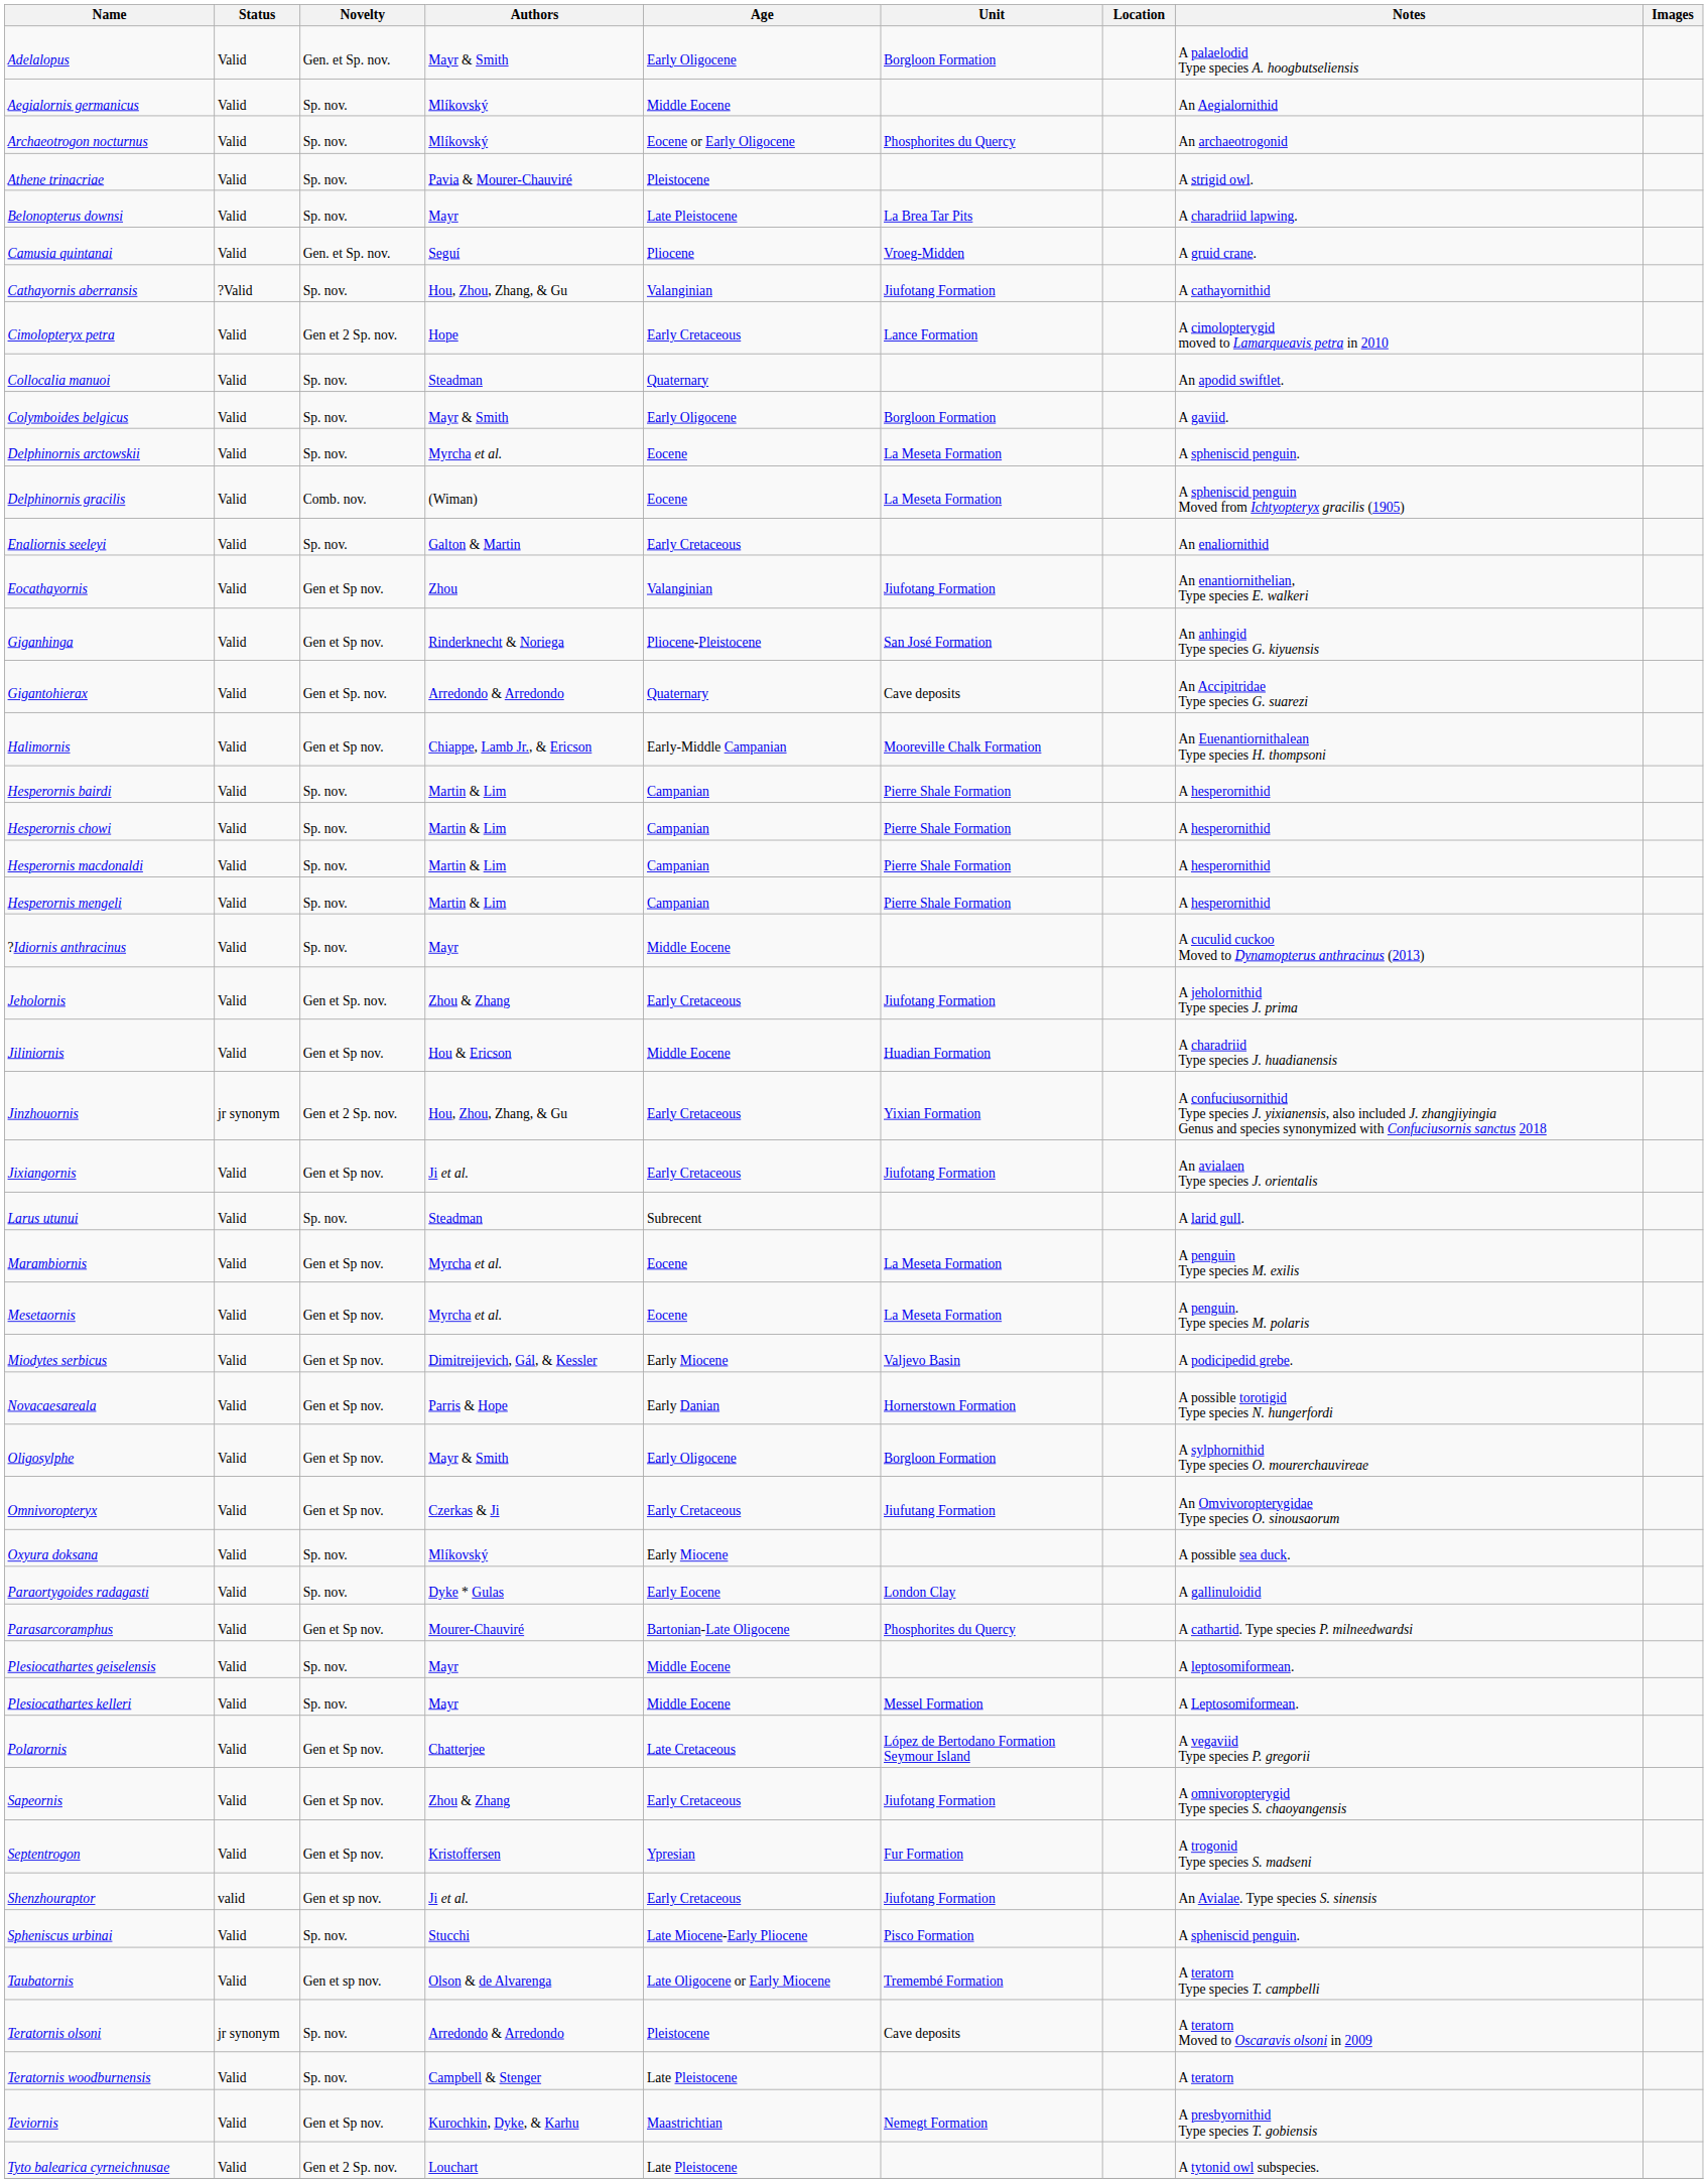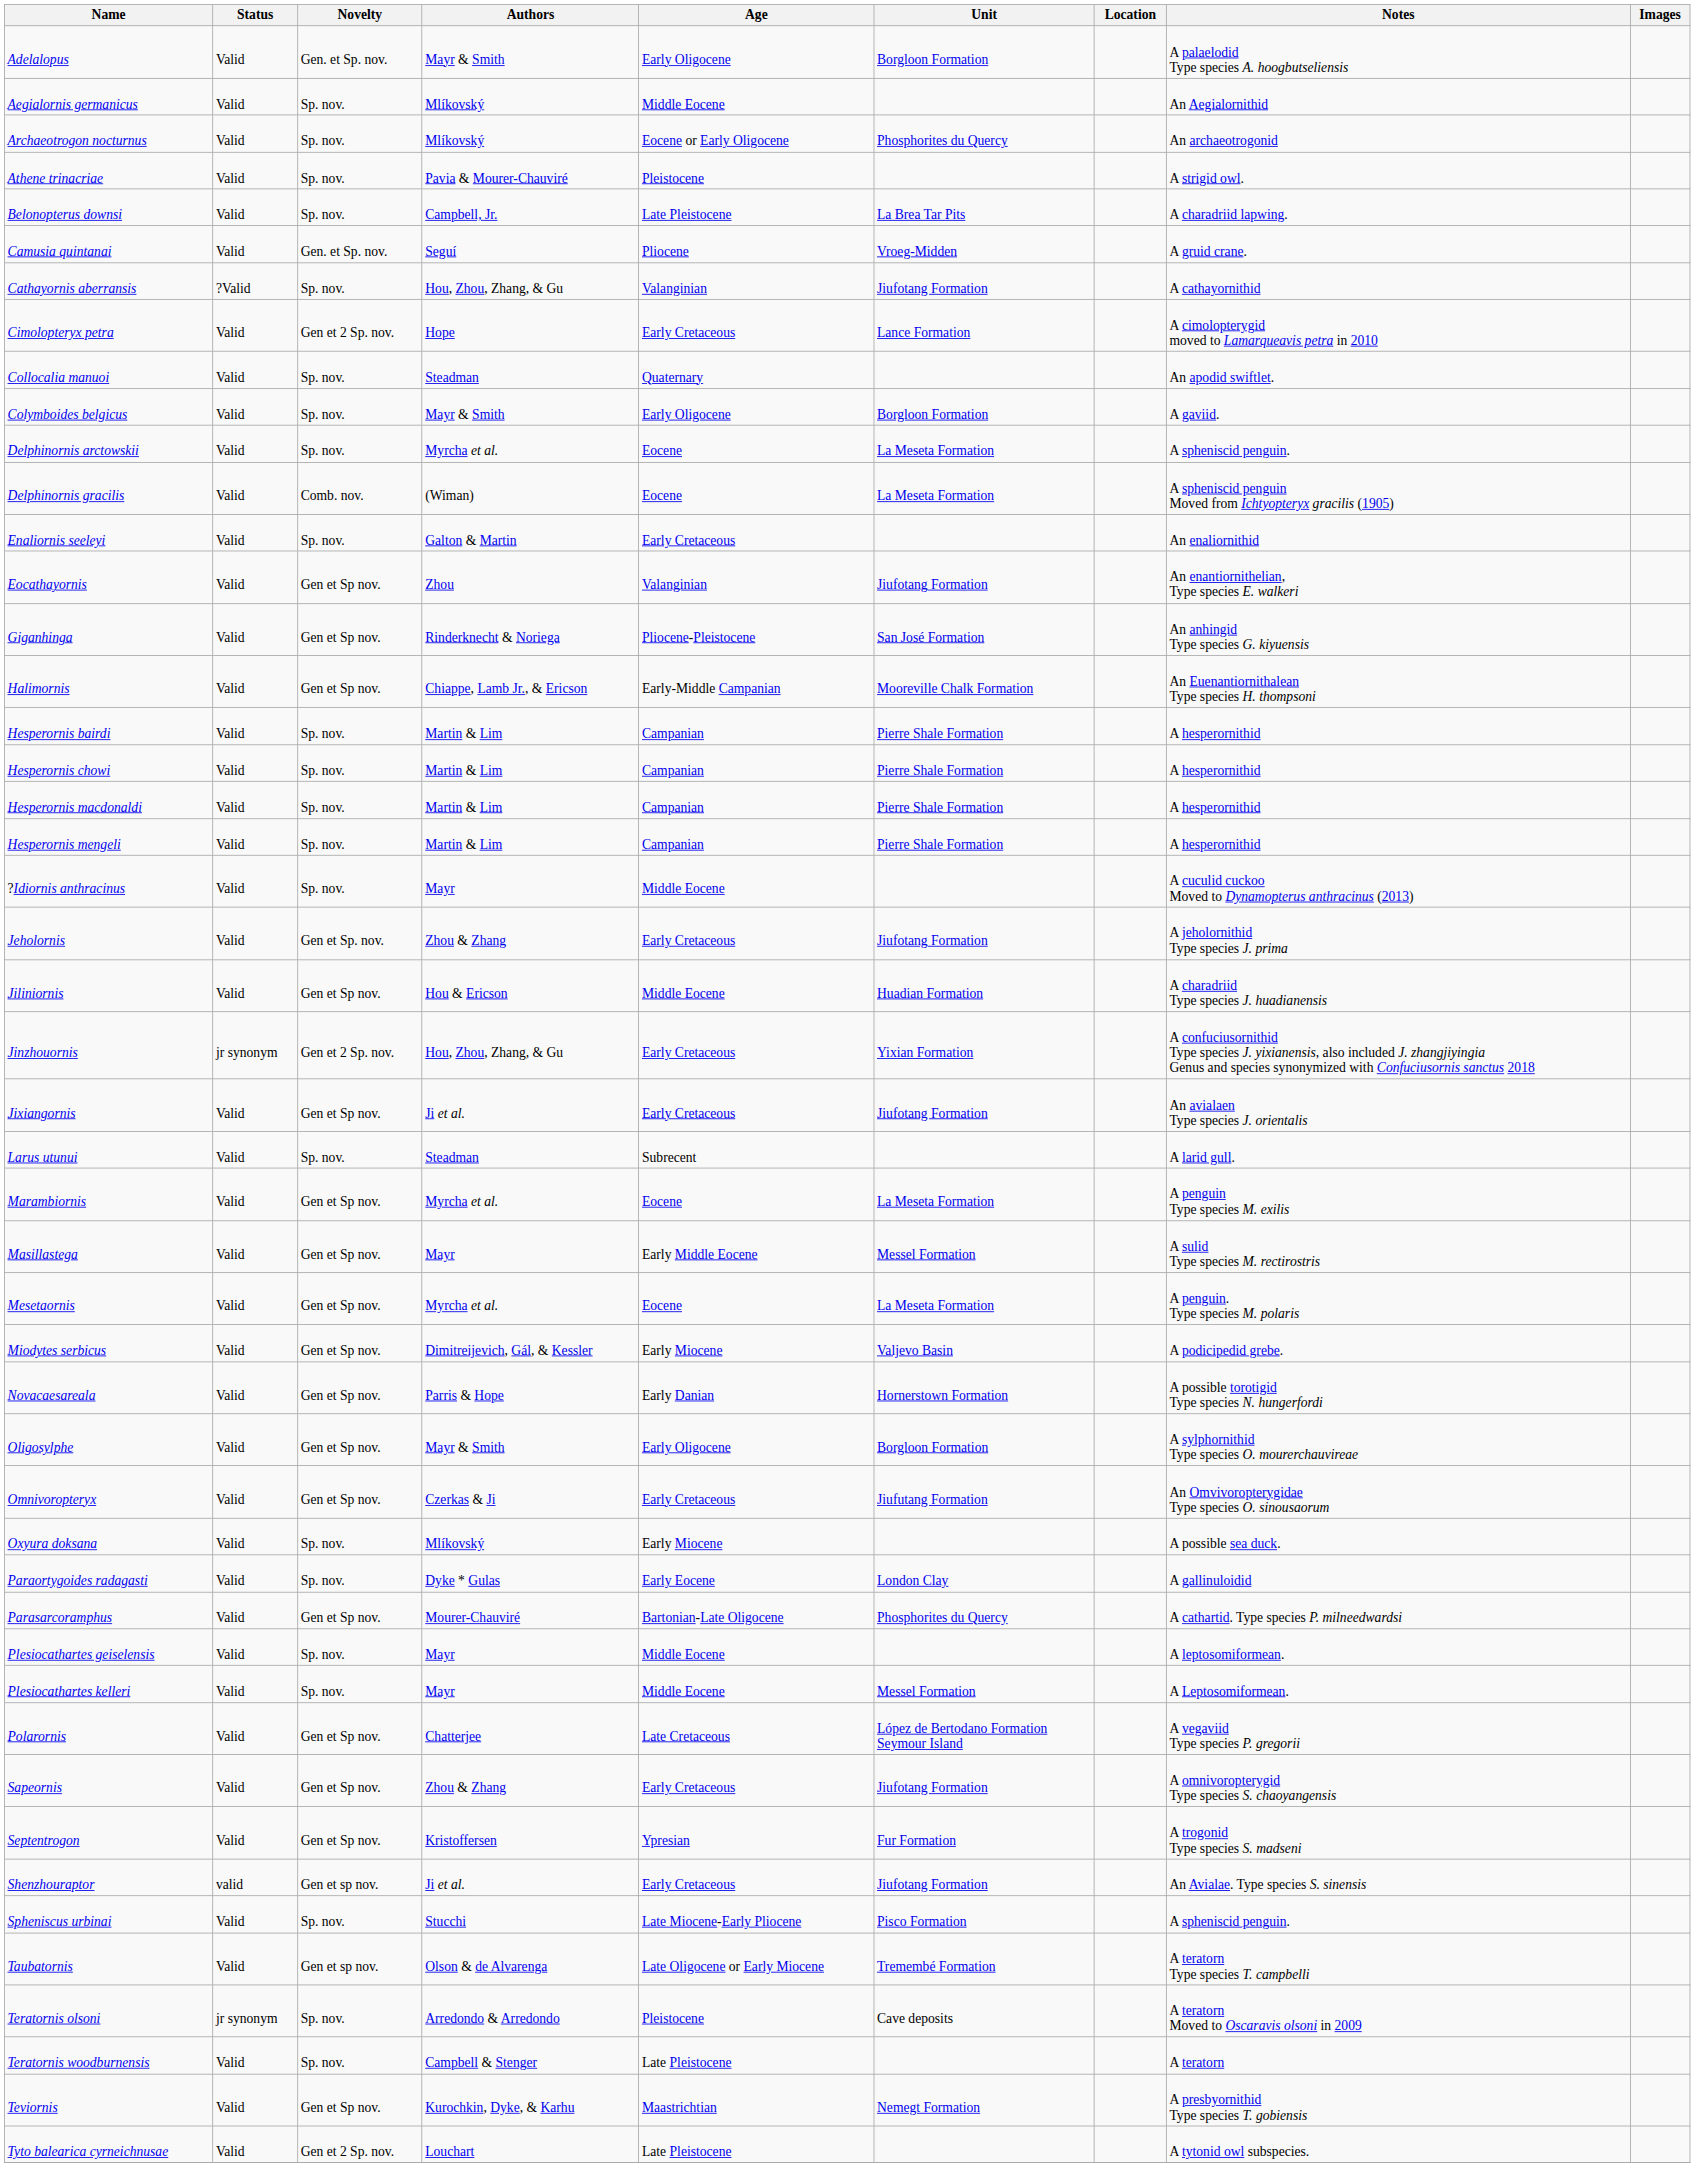Belonopterus downsi | Authors: Mayr -> Campbell, Jr.
- row: Gigantohierax | Valid | Gen et Sp. nov. | Arredondo & Arredondo | Quaternary | Cave deposits | An Accipitridae Type species G. suarezi
+ row: Masillastega | Valid | Gen et Sp nov. | Mayr | Early Middle Eocene | Messel Formation | A sulid Type species M. rectirostris
